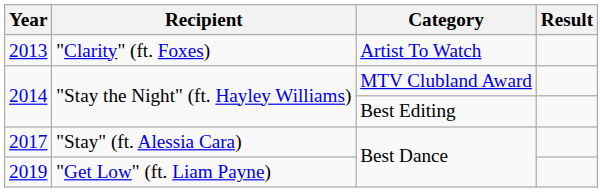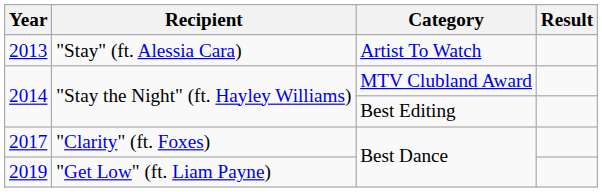2013 | Recipient: "Clarity" (ft. Foxes) -> "Stay" (ft. Alessia Cara)
2017 | Recipient: "Stay" (ft. Alessia Cara) -> "Clarity" (ft. Foxes)
